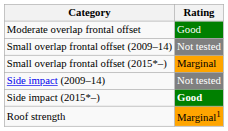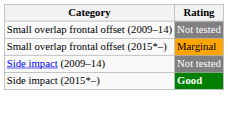- row: Moderate overlap frontal offset | Good
- row: Roof strength | Marginal1
